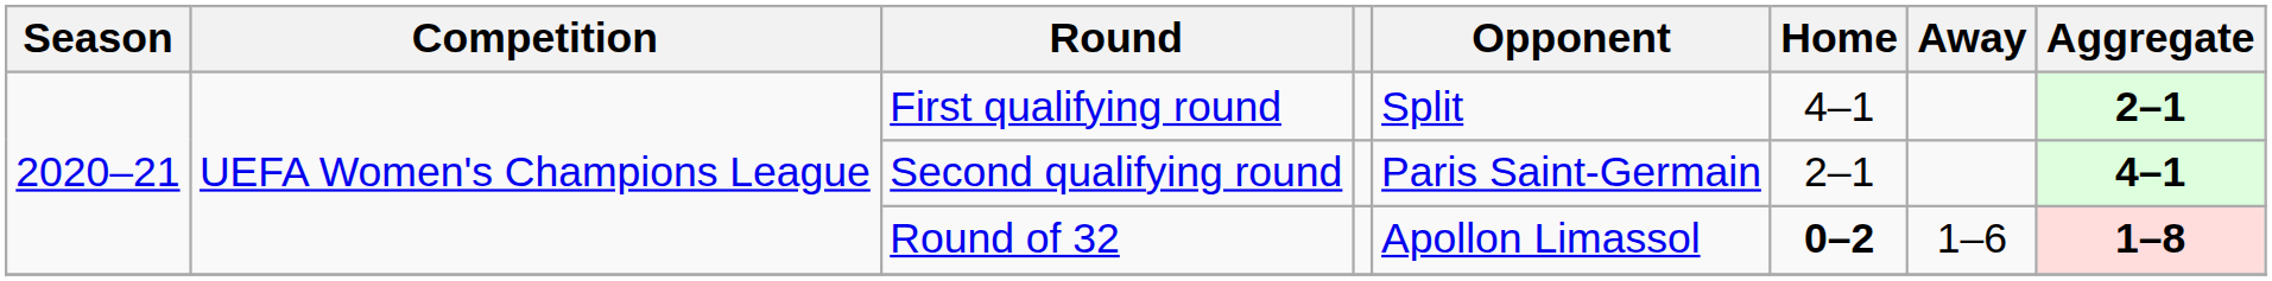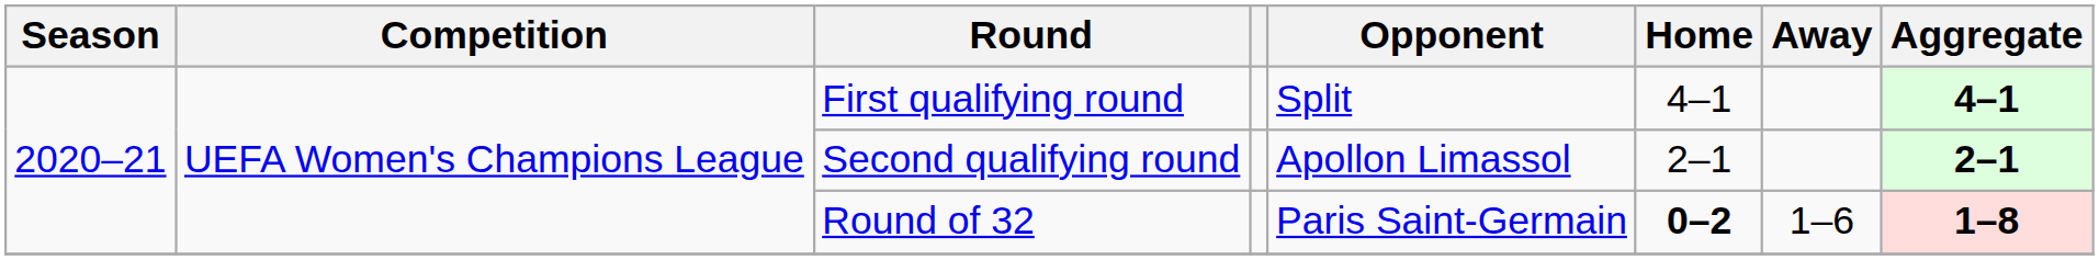First qualifying round | Aggregate: 2–1 -> 4–1
Second qualifying round | Opponent: Paris Saint-Germain -> Apollon Limassol
Second qualifying round | Aggregate: 4–1 -> 2–1
Round of 32 | Opponent: Apollon Limassol -> Paris Saint-Germain
